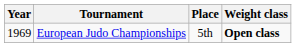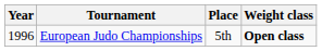European Judo Championships | Year: 1969 -> 1996
